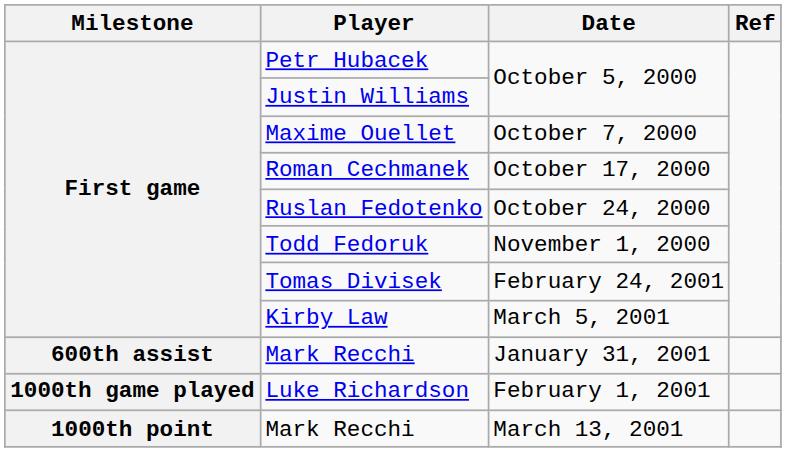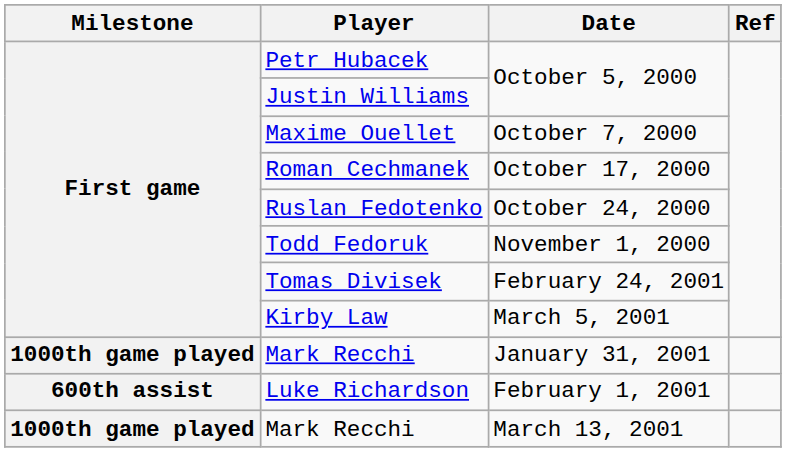Mark Recchi / January 31, 2001 | Milestone: 600th assist -> 1000th game played
Luke Richardson | Milestone: 1000th game played -> 600th assist
Mark Recchi / March 13, 2001 | Milestone: 1000th point -> 1000th game played
